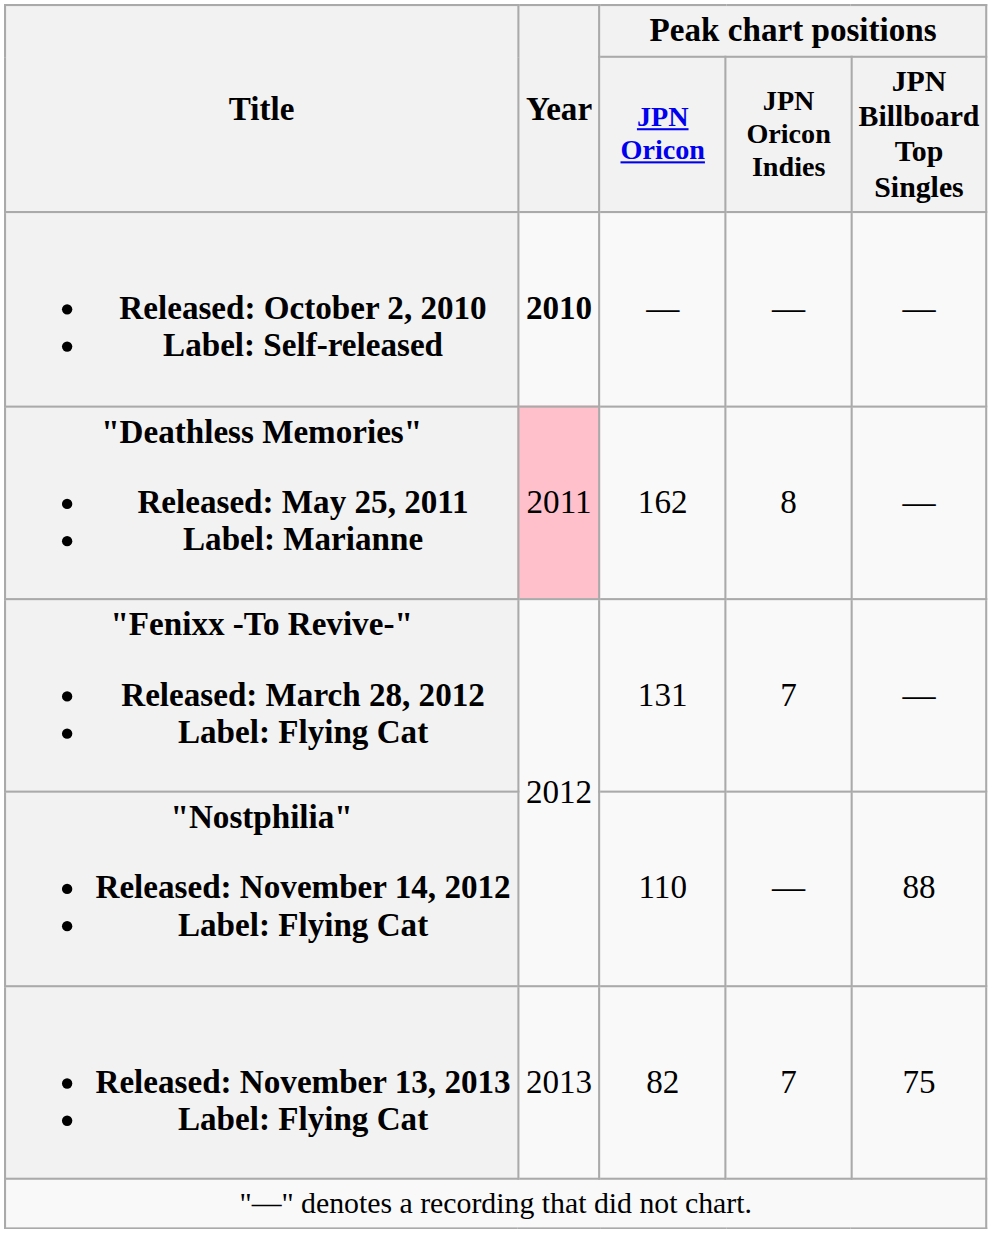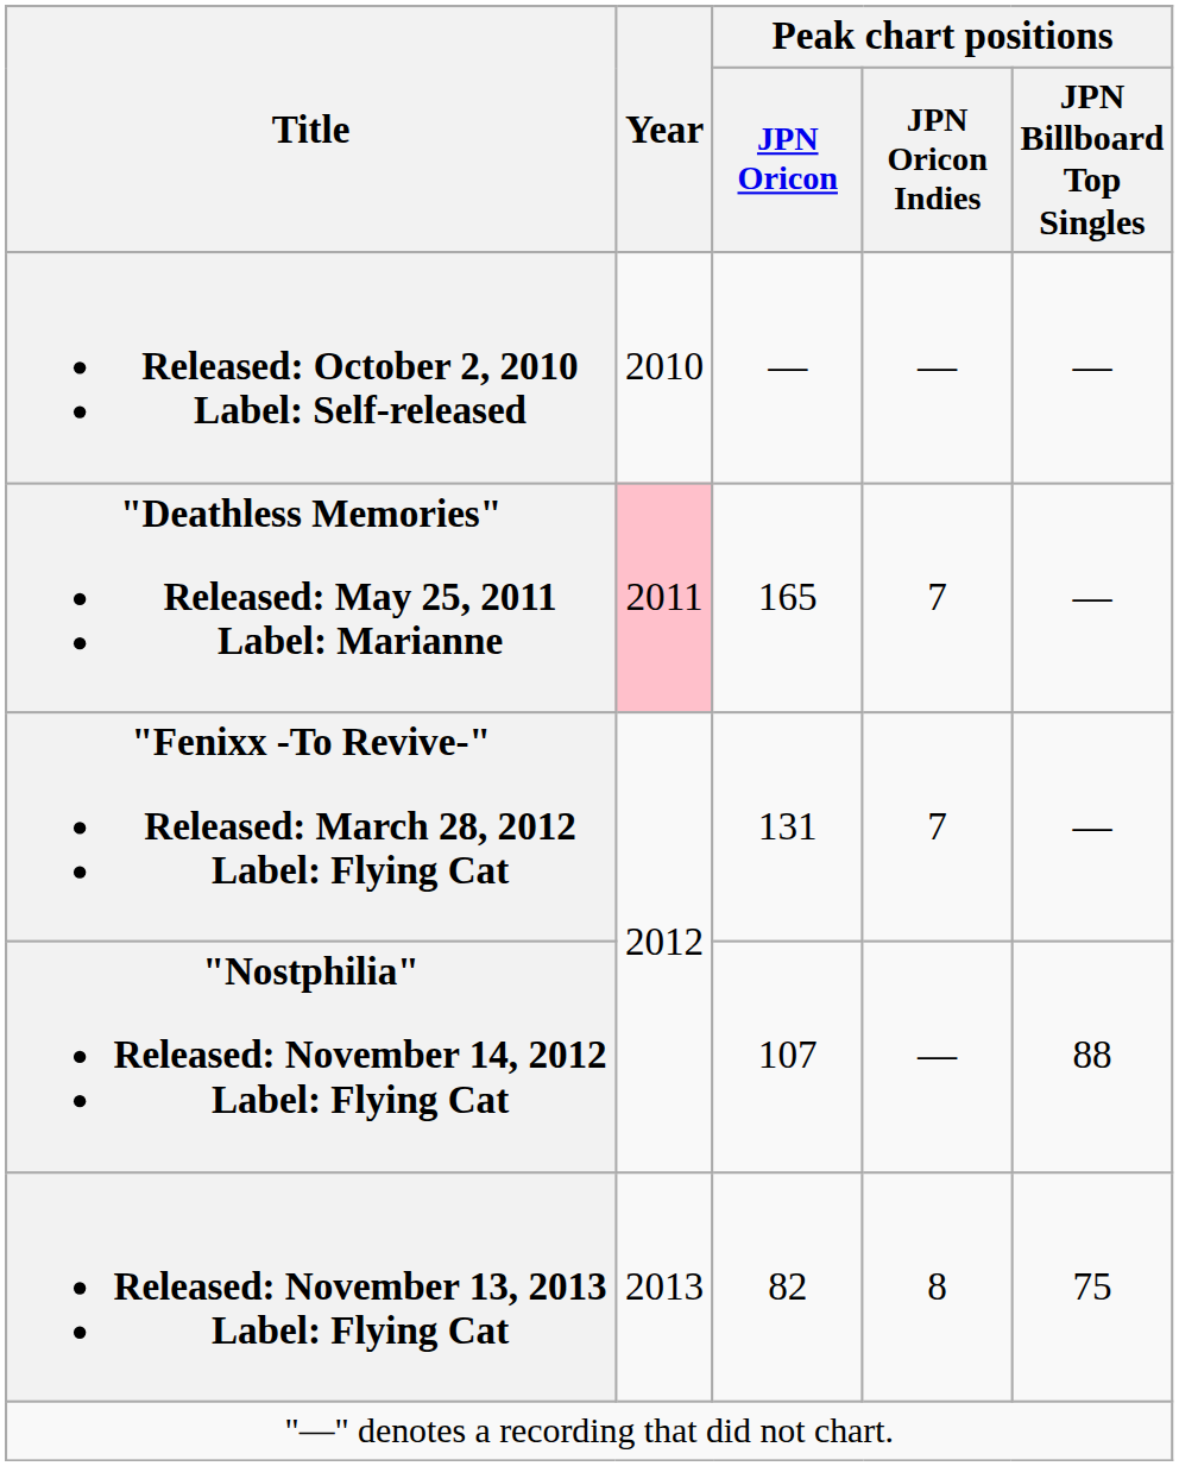Released: October 2, 2010 Label: Self-released | Year: bold -> normal
"Deathless Memories" Released: May 25, 2011 Label: Marianne | Peak chart positions / JPN Oricon: 162 -> 165
"Deathless Memories" Released: May 25, 2011 Label: Marianne | Peak chart positions / JPN Oricon Indies: 8 -> 7
"Nostphilia" Released: November 14, 2012 Label: Flying Cat | Peak chart positions / JPN Oricon: 110 -> 107
Released: November 13, 2013 Label: Flying Cat | Peak chart positions / JPN Oricon Indies: 7 -> 8
